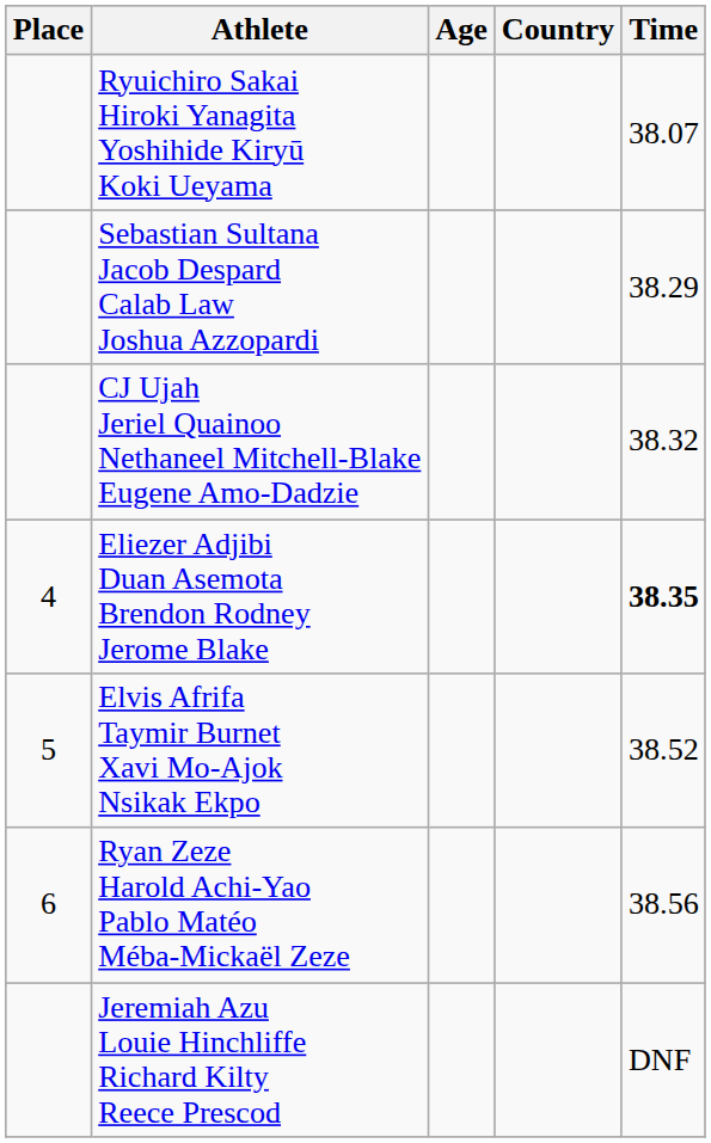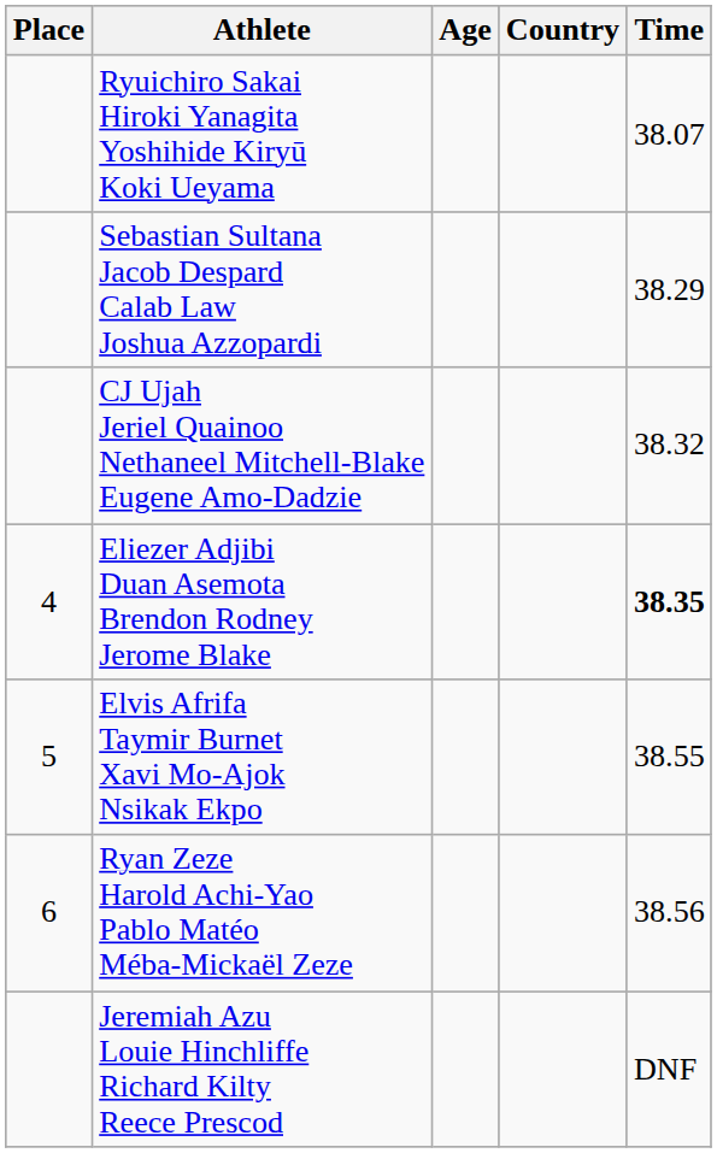Elvis Afrifa Taymir Burnet Xavi Mo-Ajok Nsikak Ekpo | Time: 38.52 -> 38.55
